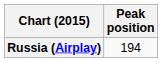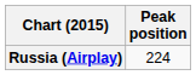Russia (Airplay) | Peak position: 194 -> 224
